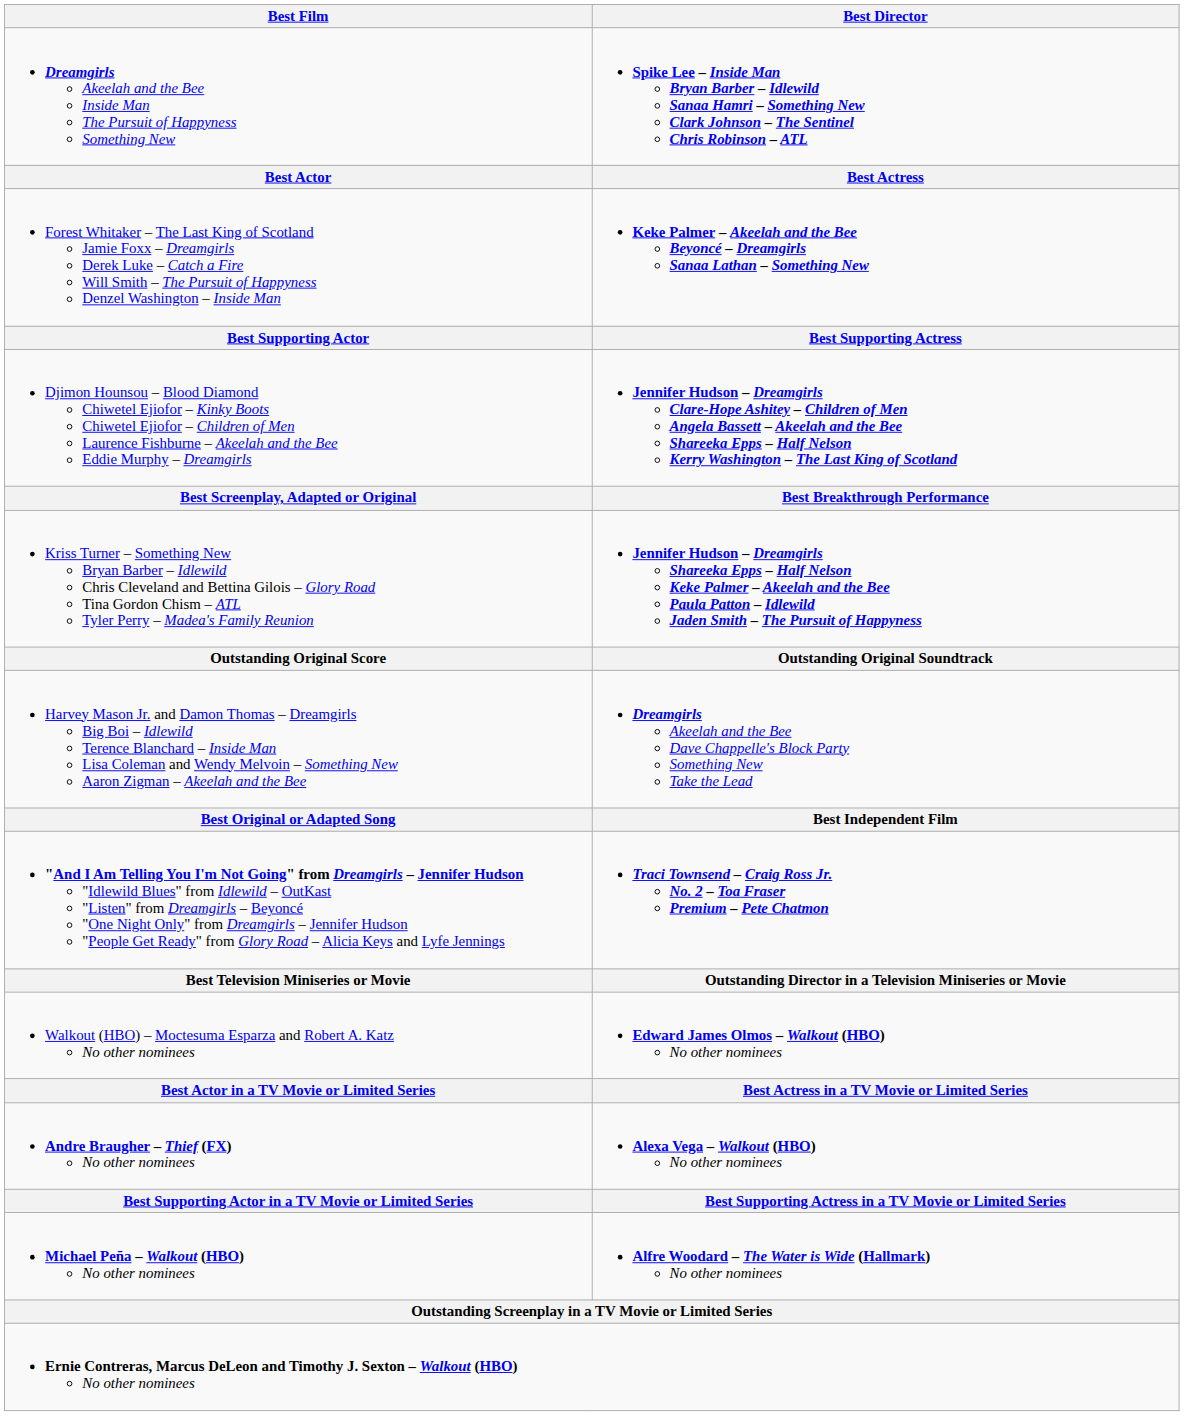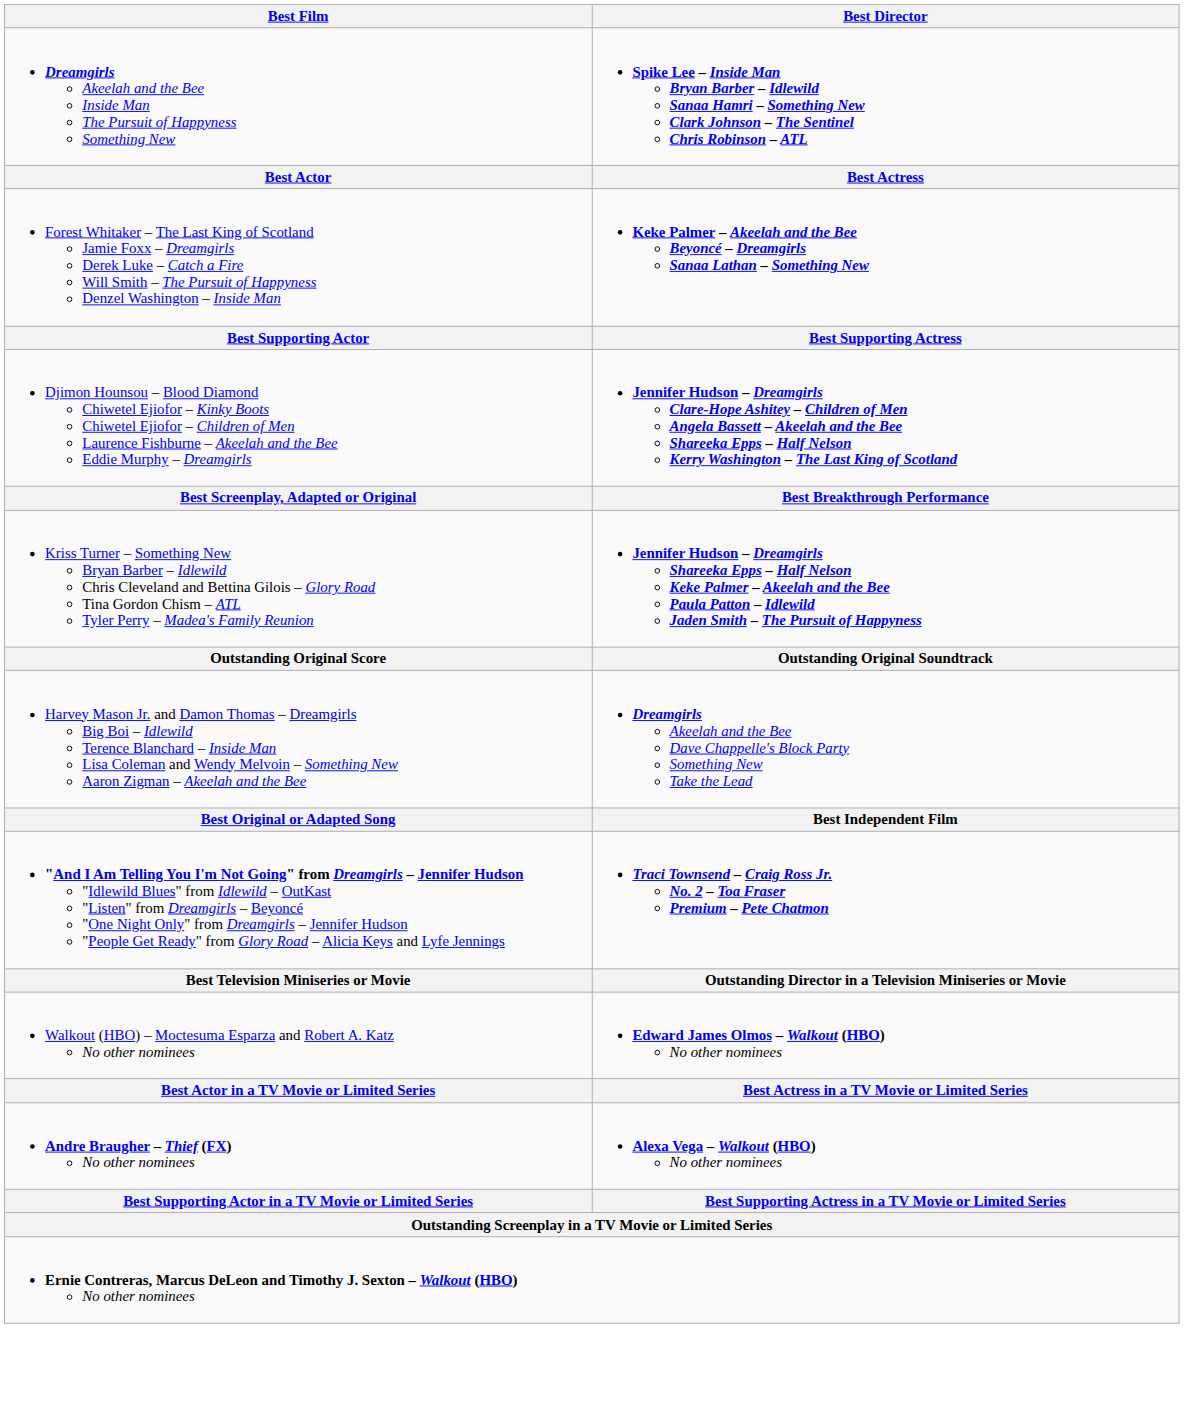- row: Michael Peña – Walkout (HBO) No other nominees | Alfre Woodard – The Water is Wide (Hallmark) No other nominees
